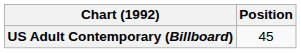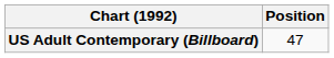US Adult Contemporary (Billboard) | Position: 45 -> 47
